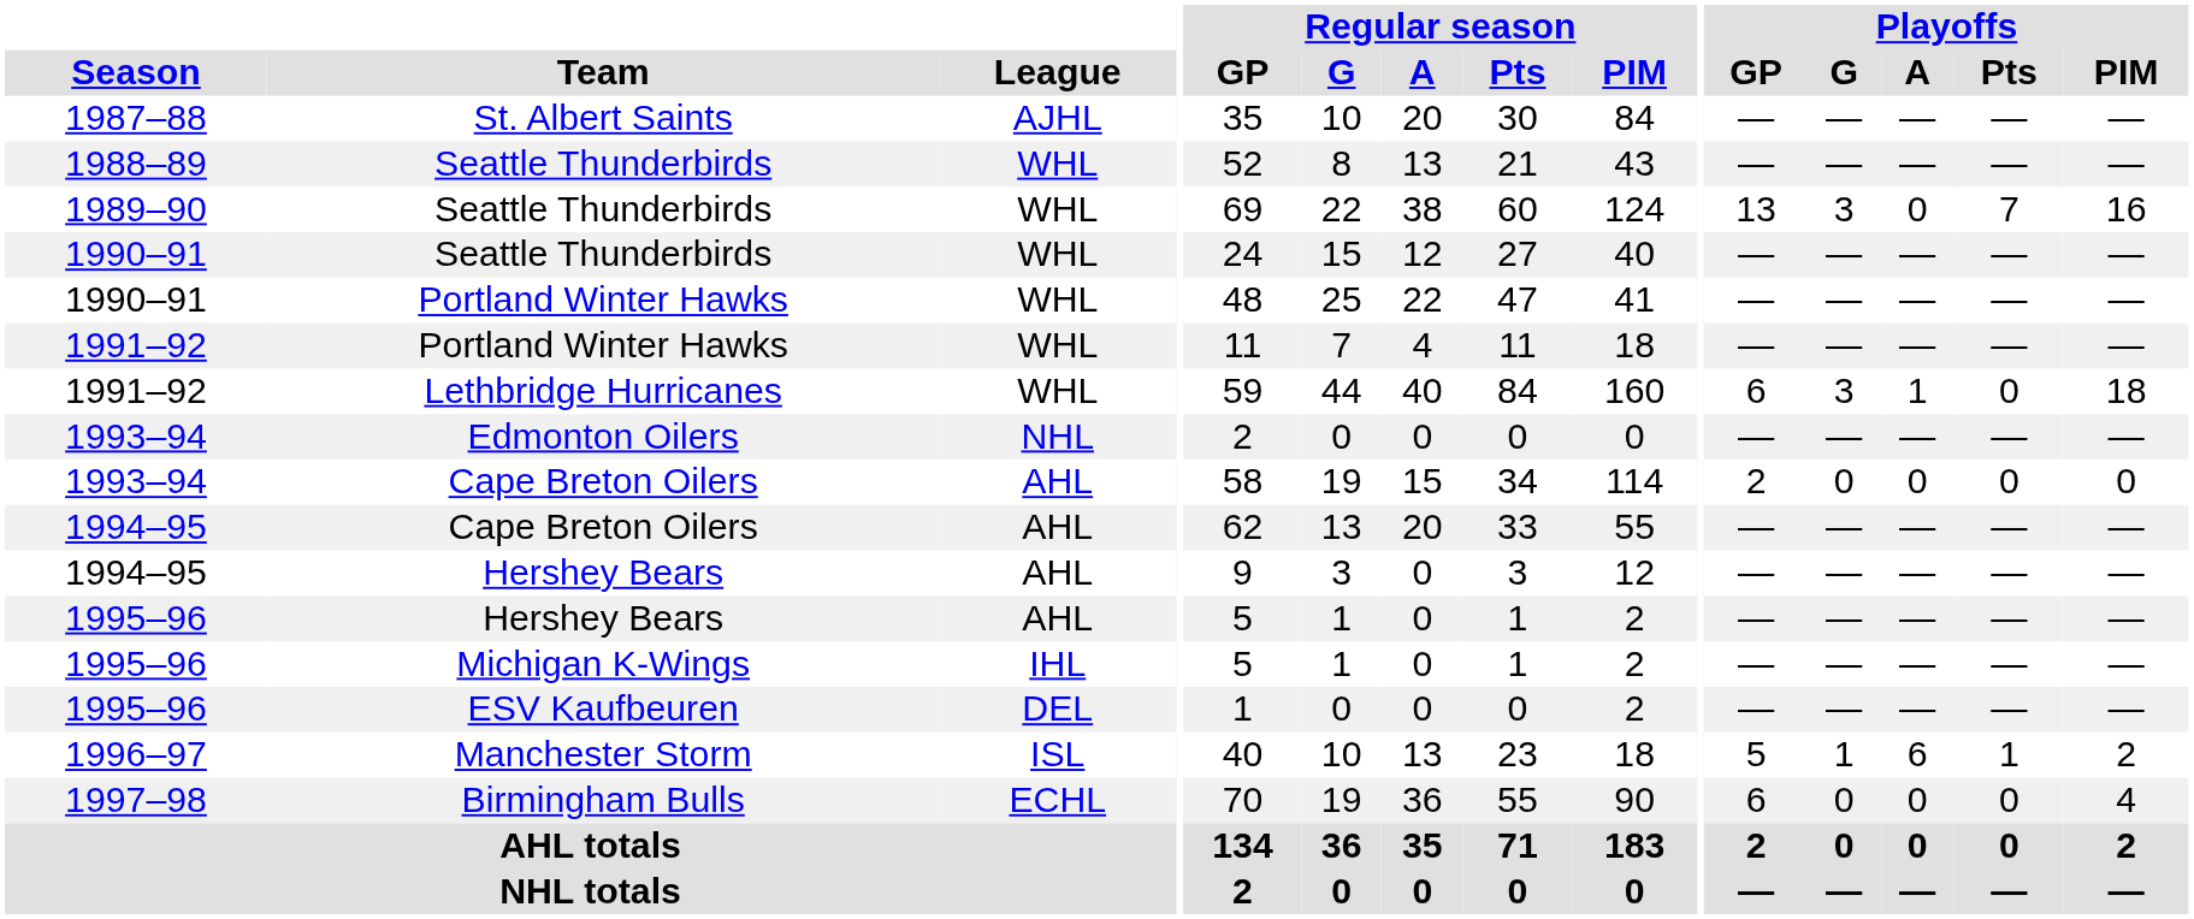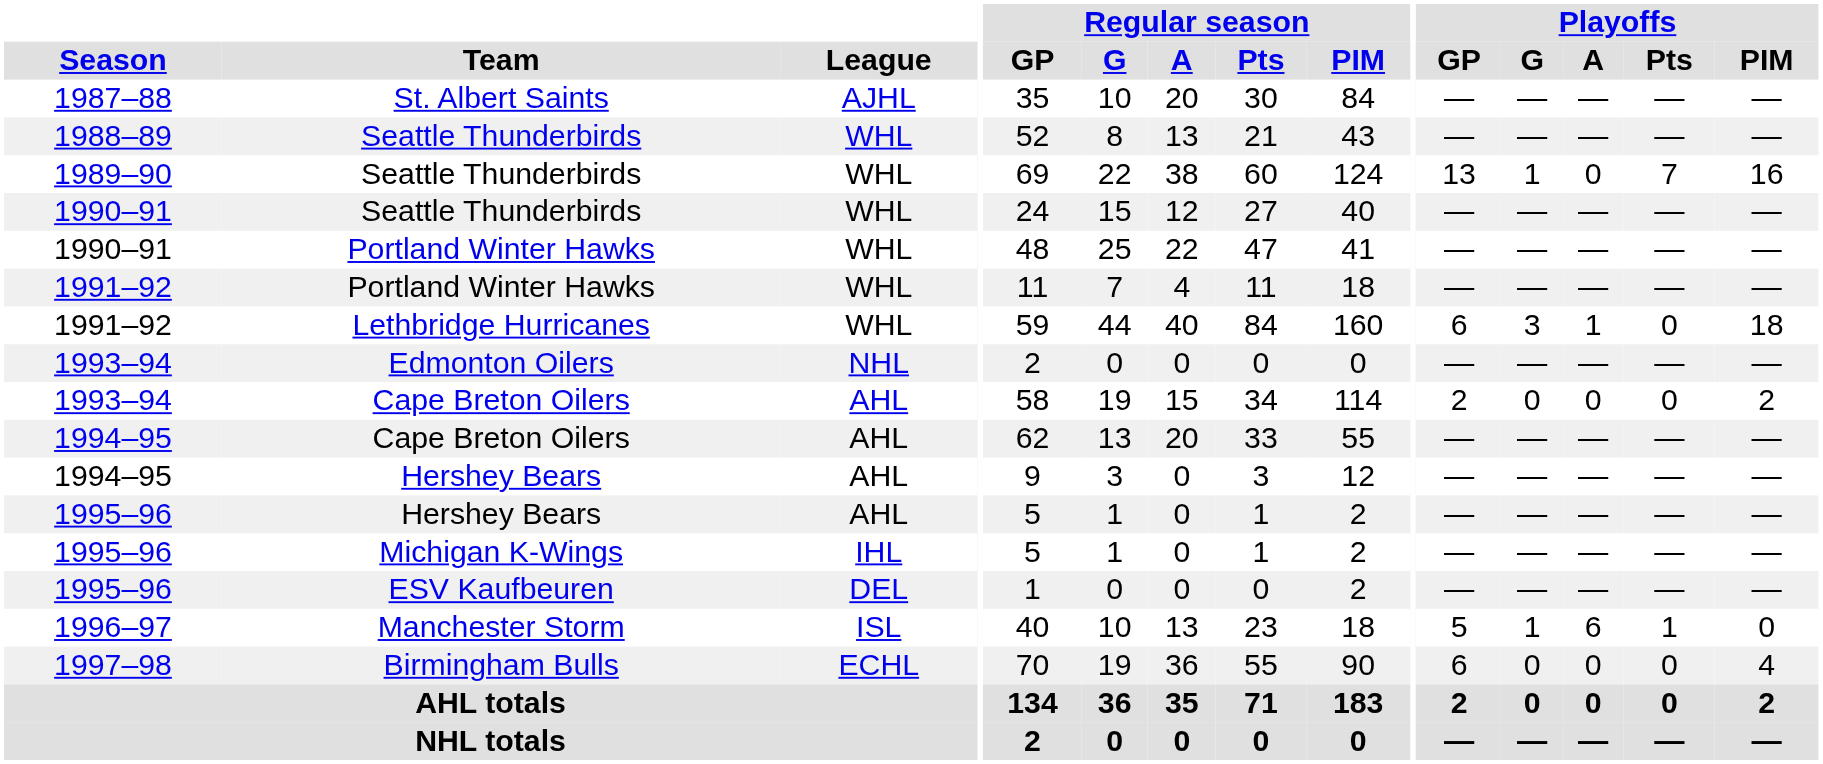1989–90 / Seattle Thunderbirds | Playoffs / G: 3 -> 1
1993–94 / Cape Breton Oilers | Playoffs / PIM: 0 -> 2
Manchester Storm | Playoffs / PIM: 2 -> 0
